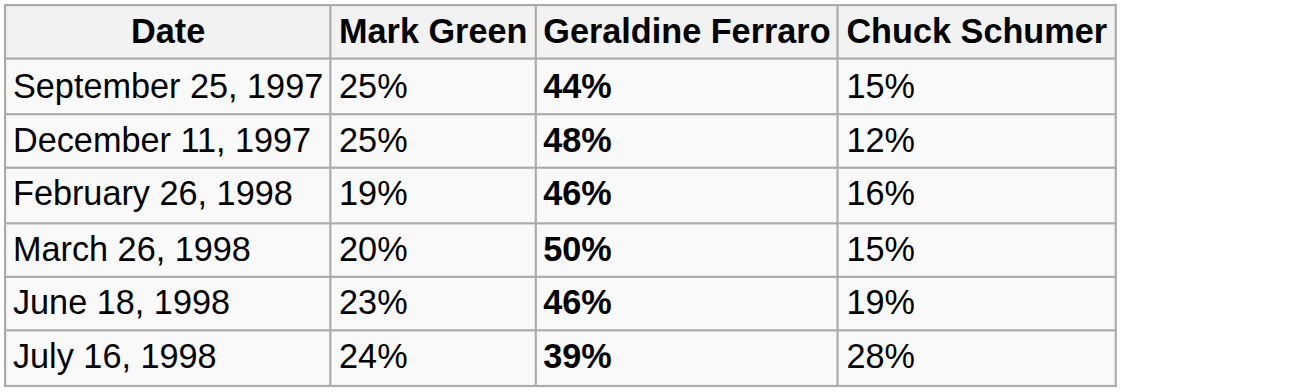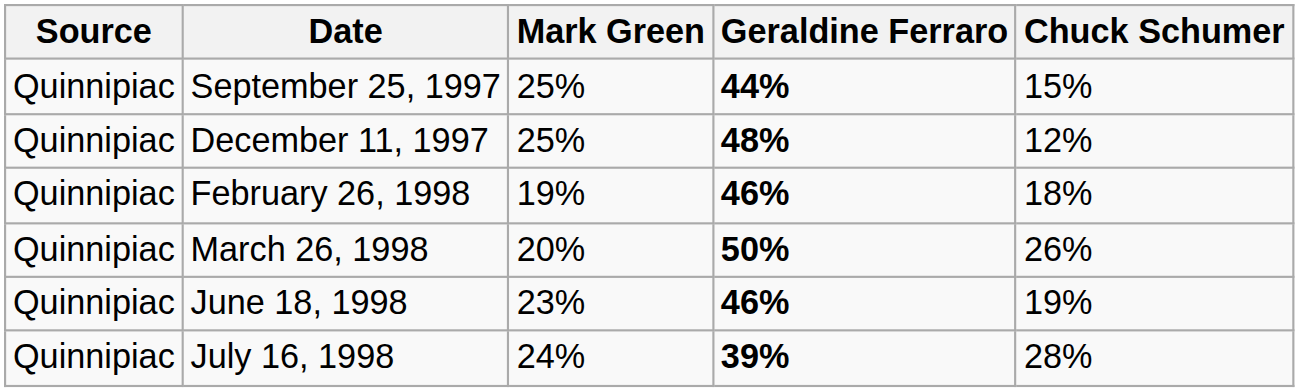+ column: Source | Quinnipiac | Quinnipiac | Quinnipiac | Quinnipiac | Quinnipiac | Quinnipiac
February 26, 1998 | Chuck Schumer: 16% -> 18%
March 26, 1998 | Chuck Schumer: 15% -> 26%
